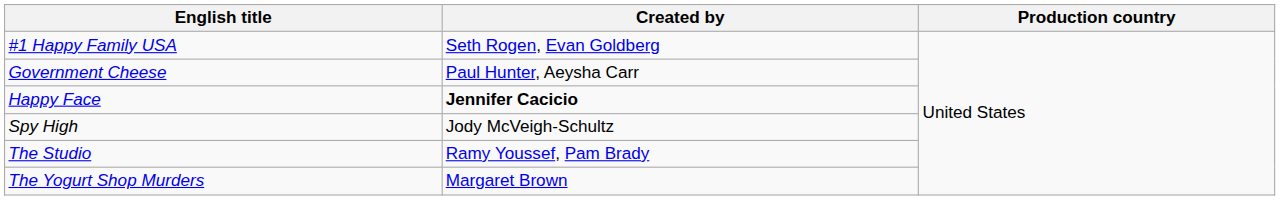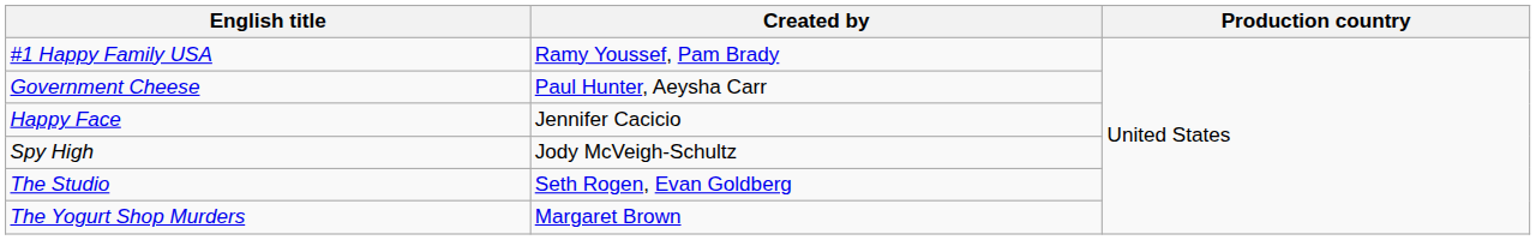#1 Happy Family USA | Created by: Seth Rogen, Evan Goldberg -> Ramy Youssef, Pam Brady
Happy Face | Created by: bold -> normal
The Studio | Created by: Ramy Youssef, Pam Brady -> Seth Rogen, Evan Goldberg
